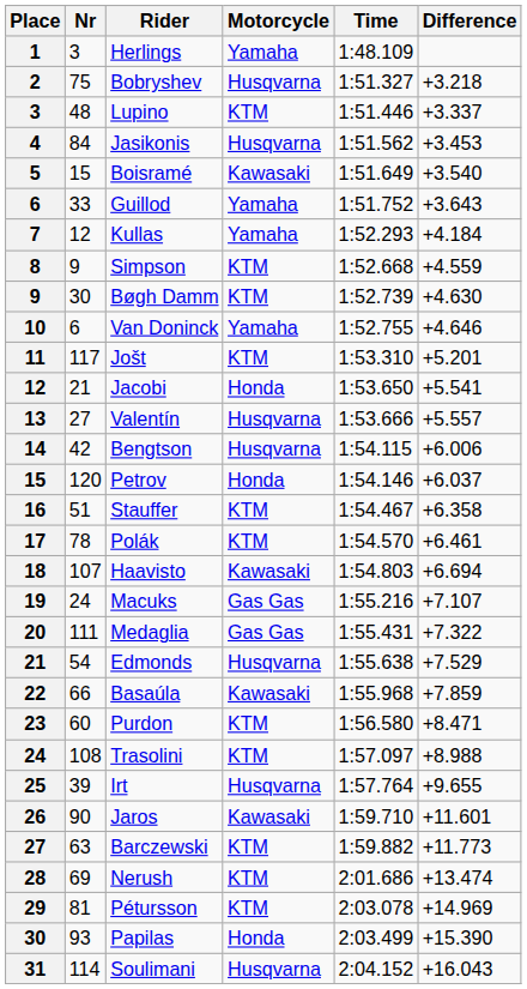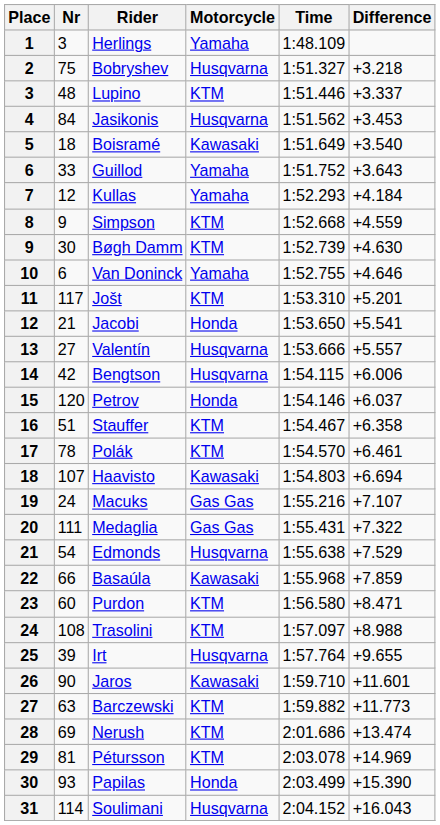Boisramé | Nr: 15 -> 18
